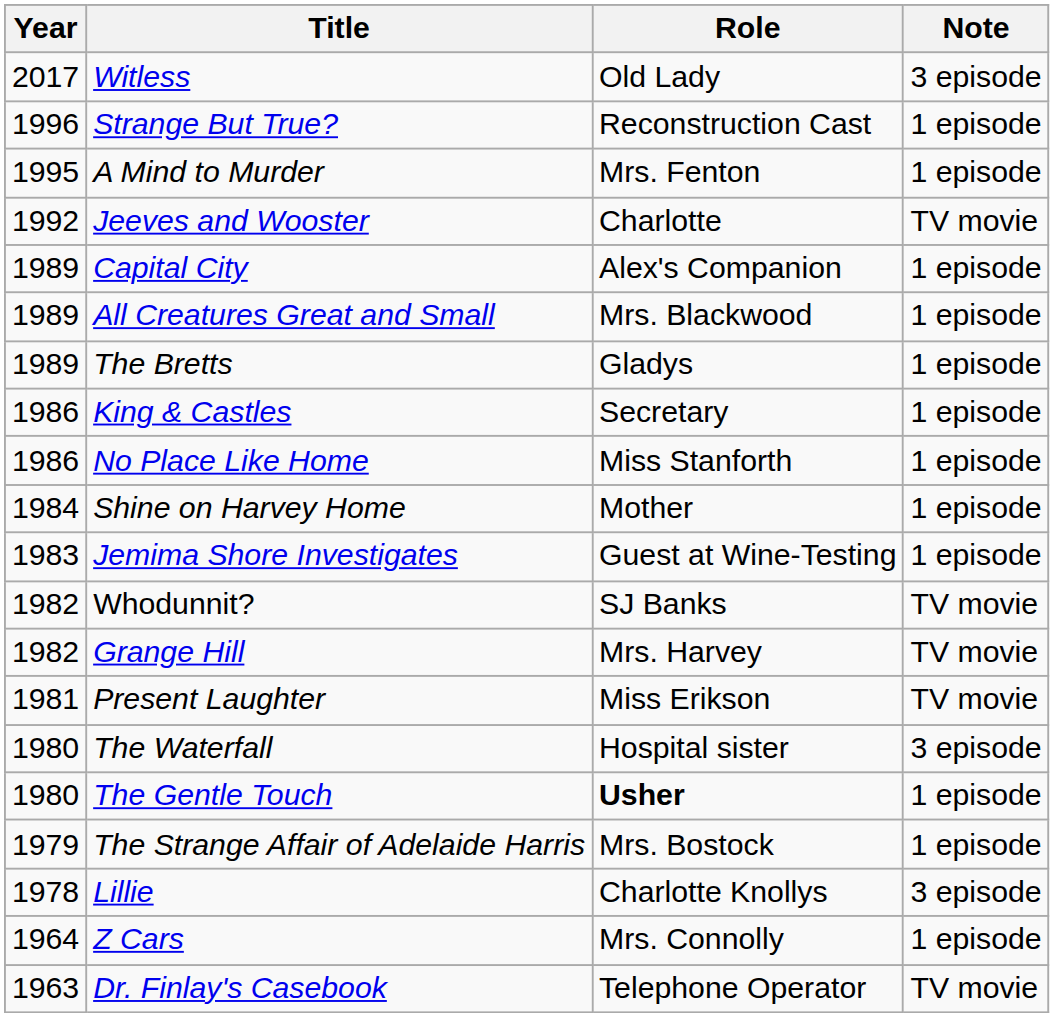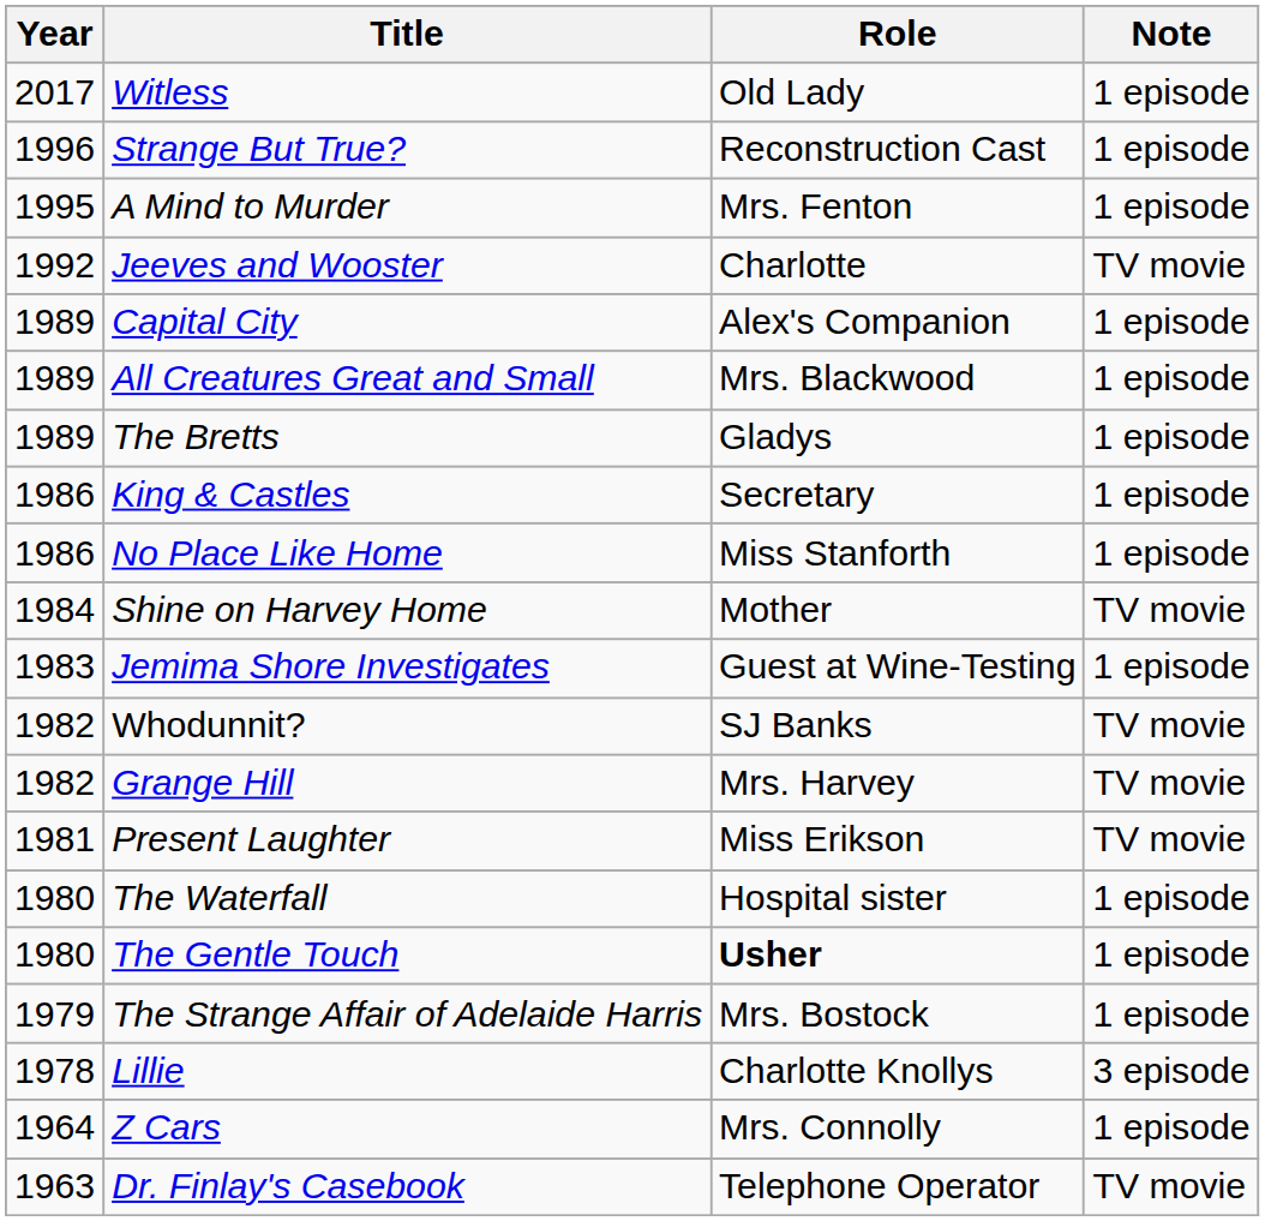Witless | Note: 3 episode -> 1 episode
Shine on Harvey Home | Note: 1 episode -> TV movie
The Waterfall | Note: 3 episode -> 1 episode
